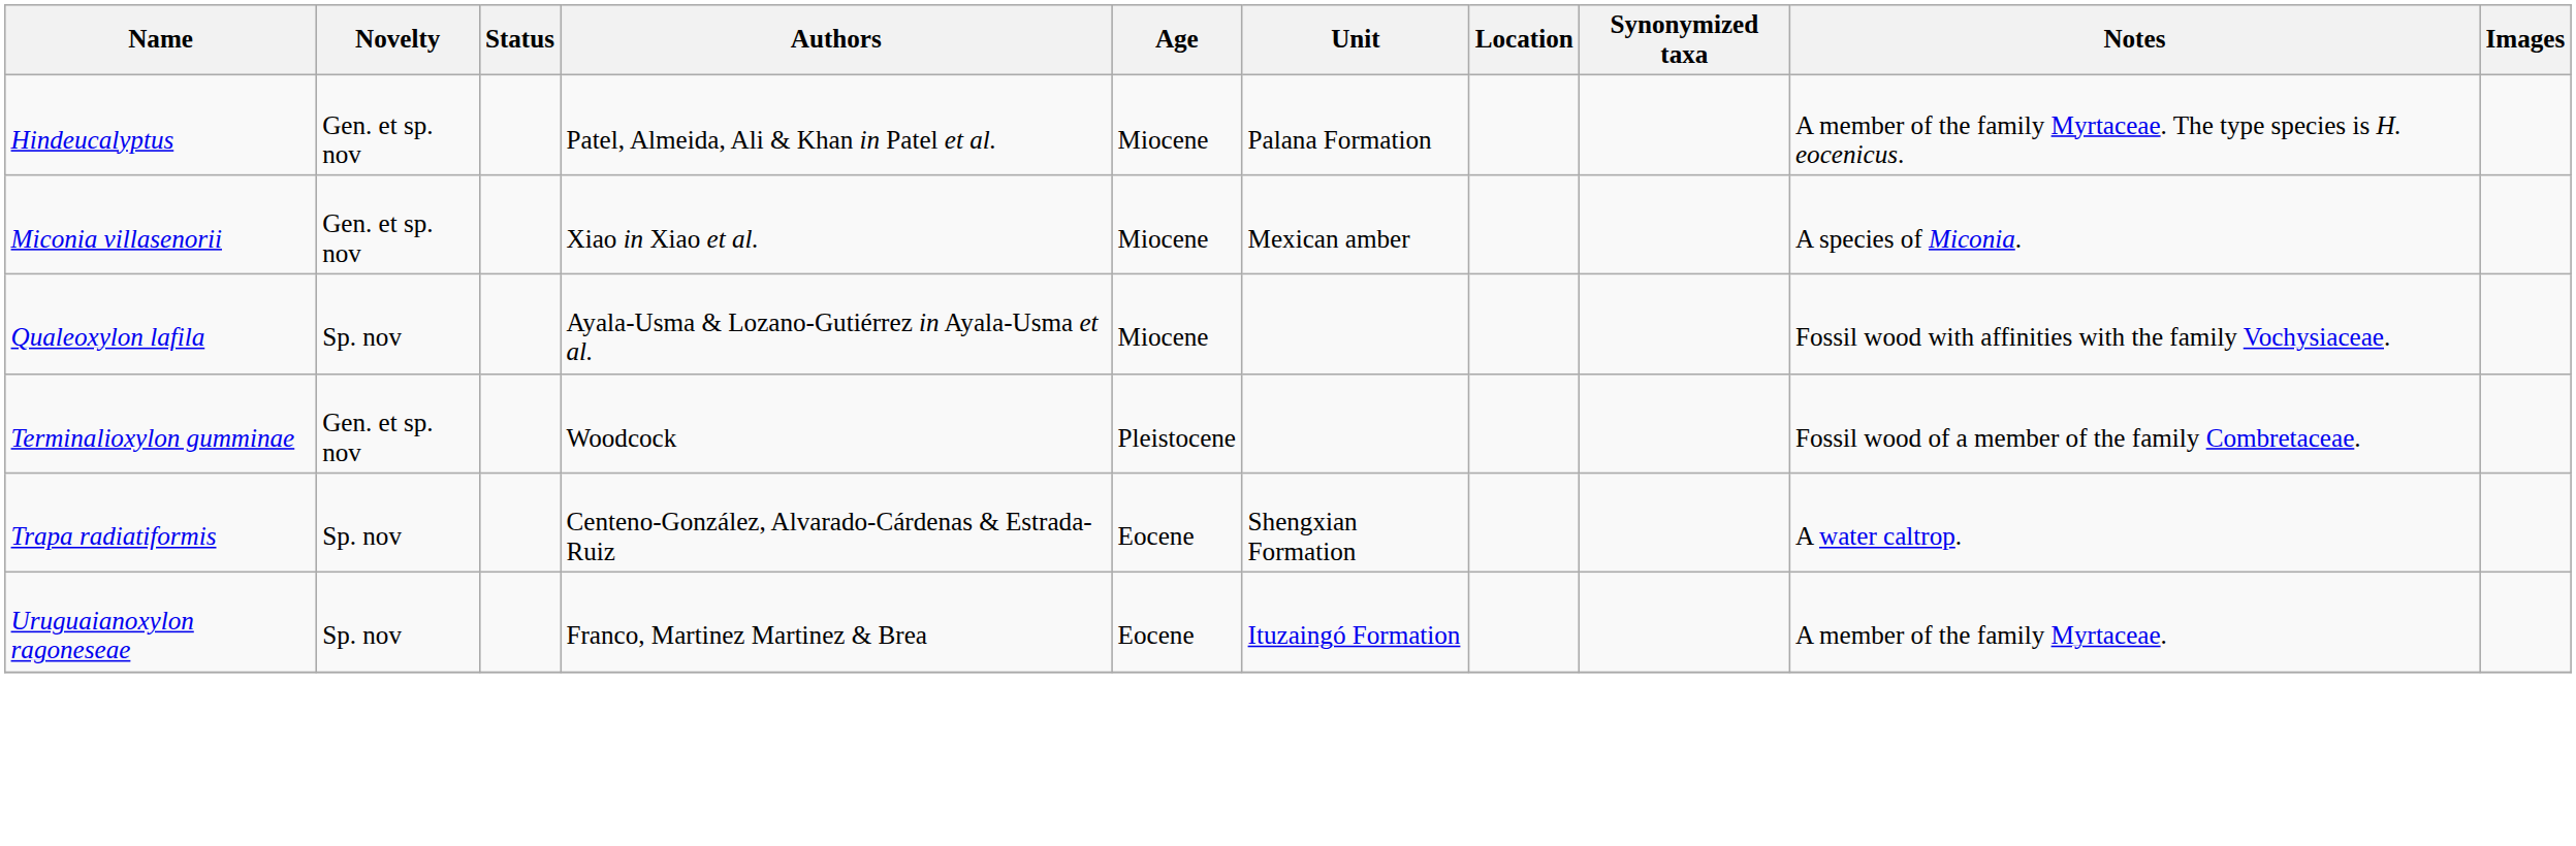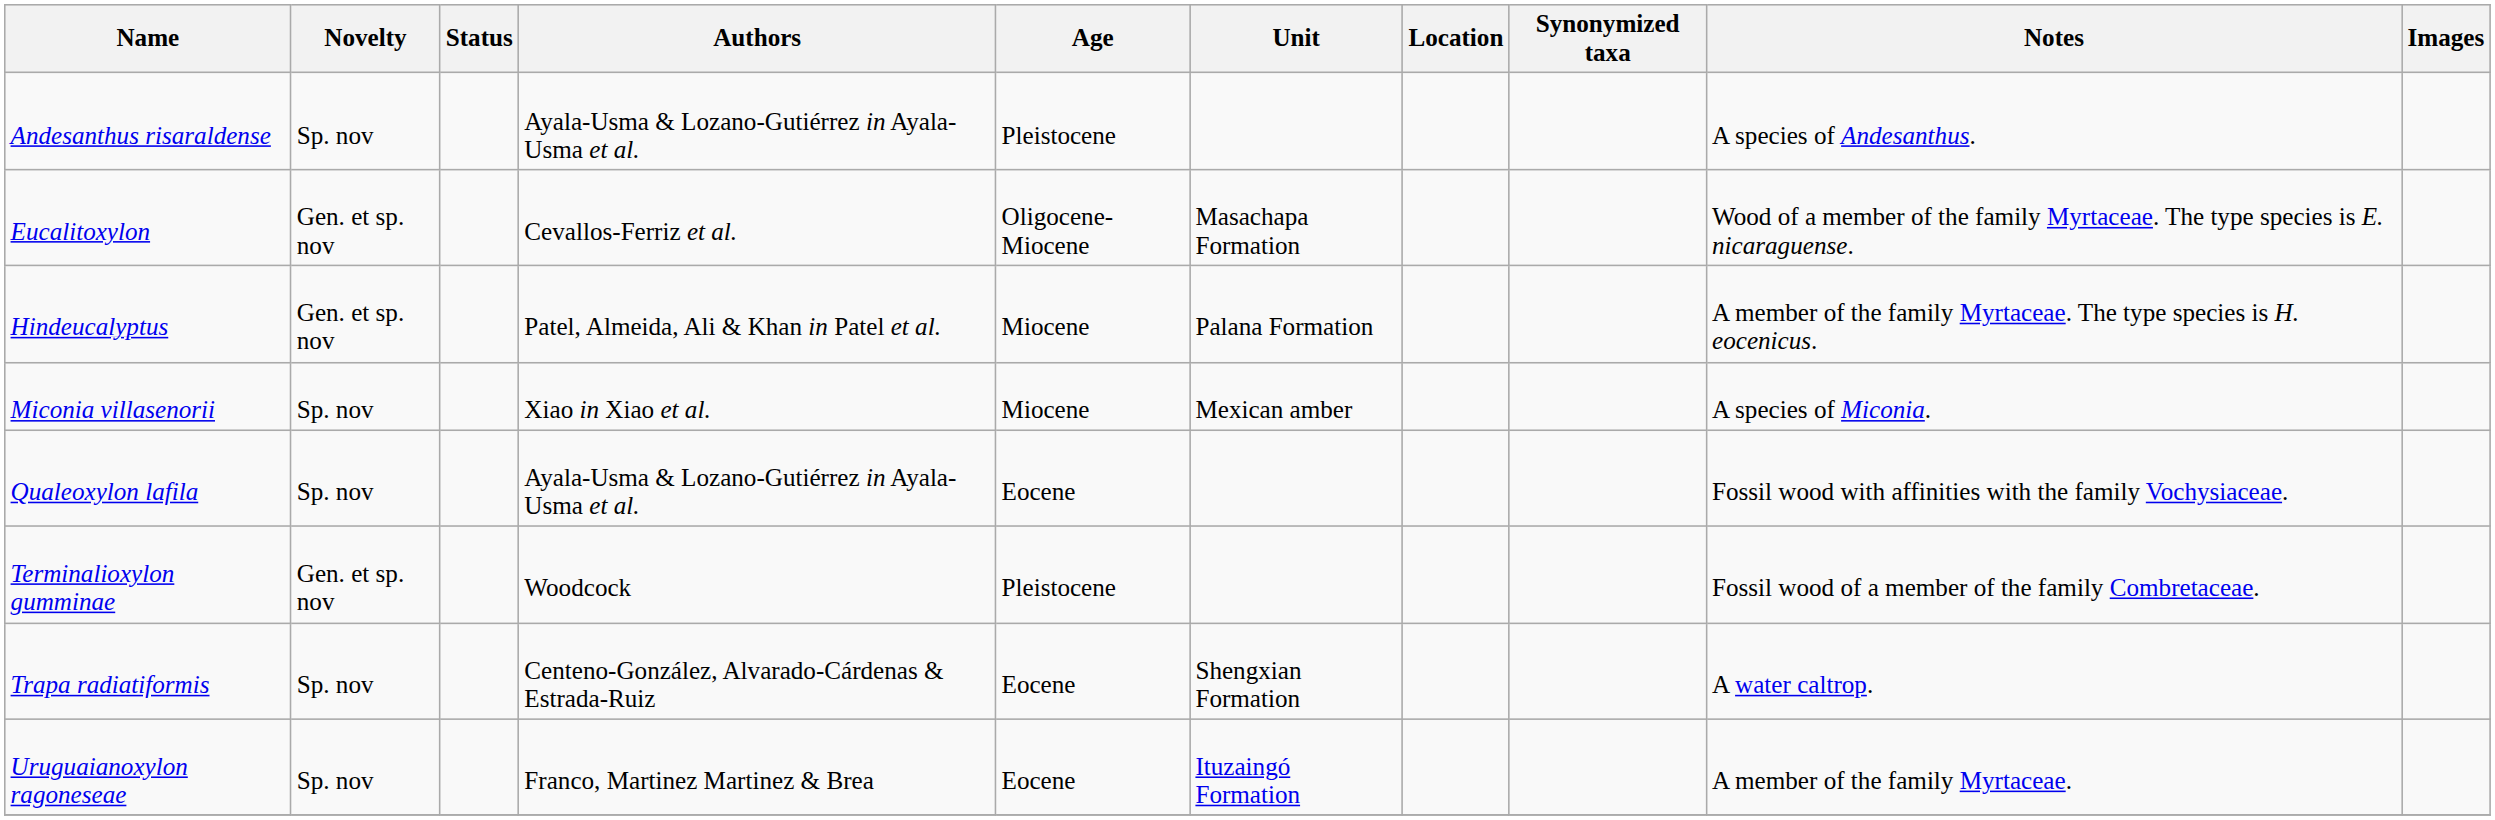+ row: Andesanthus risaraldense | Sp. nov | Ayala-Usma & Lozano-Gutiérrez in Ayala-Usma et al. | Pleistocene | A species of Andesanthus.
+ row: Eucalitoxylon | Gen. et sp. nov | Cevallos-Ferriz et al. | Oligocene-Miocene | Masachapa Formation | Wood of a member of the family Myrtaceae. The type species is E. nicaraguense.
Miconia villasenorii | Novelty: Gen. et sp. nov -> Sp. nov
Qualeoxylon lafila | Age: Miocene -> Eocene
